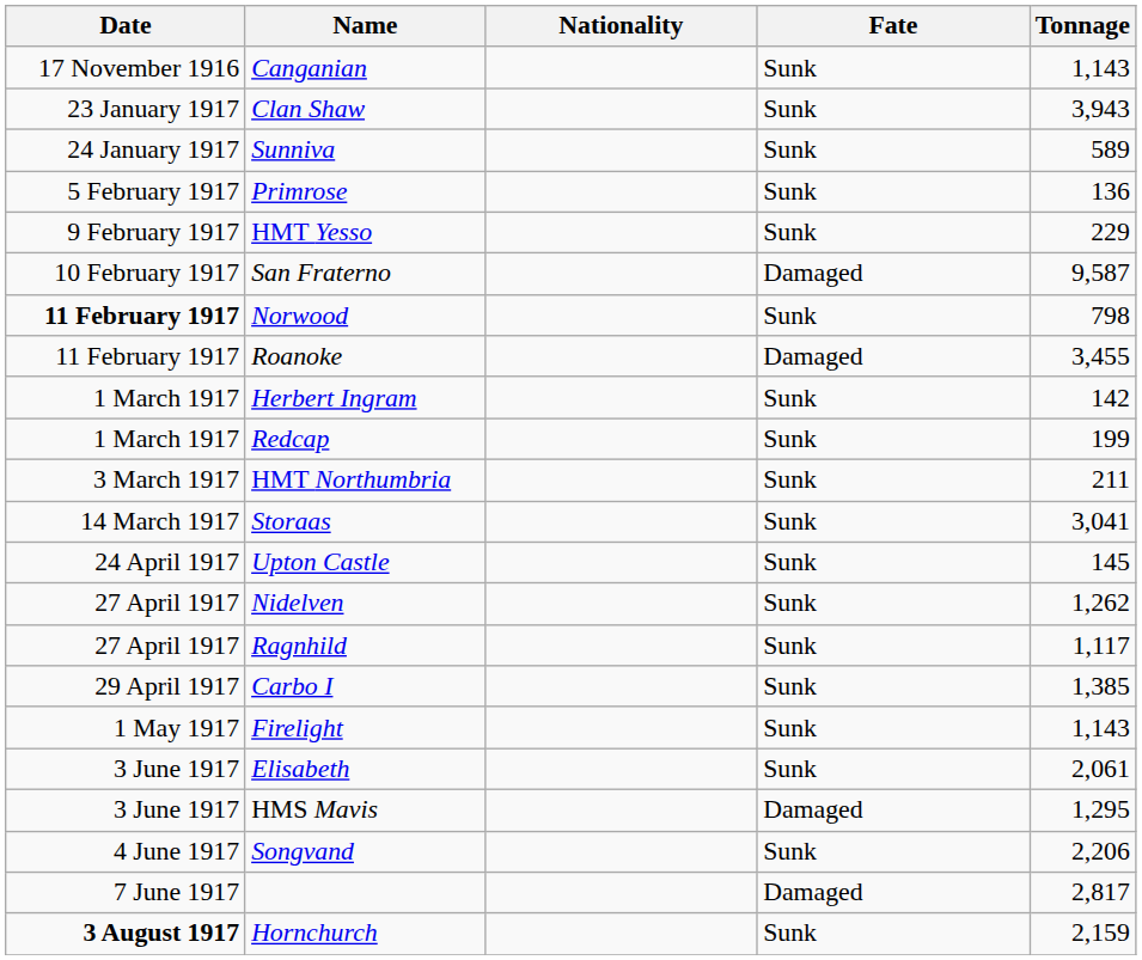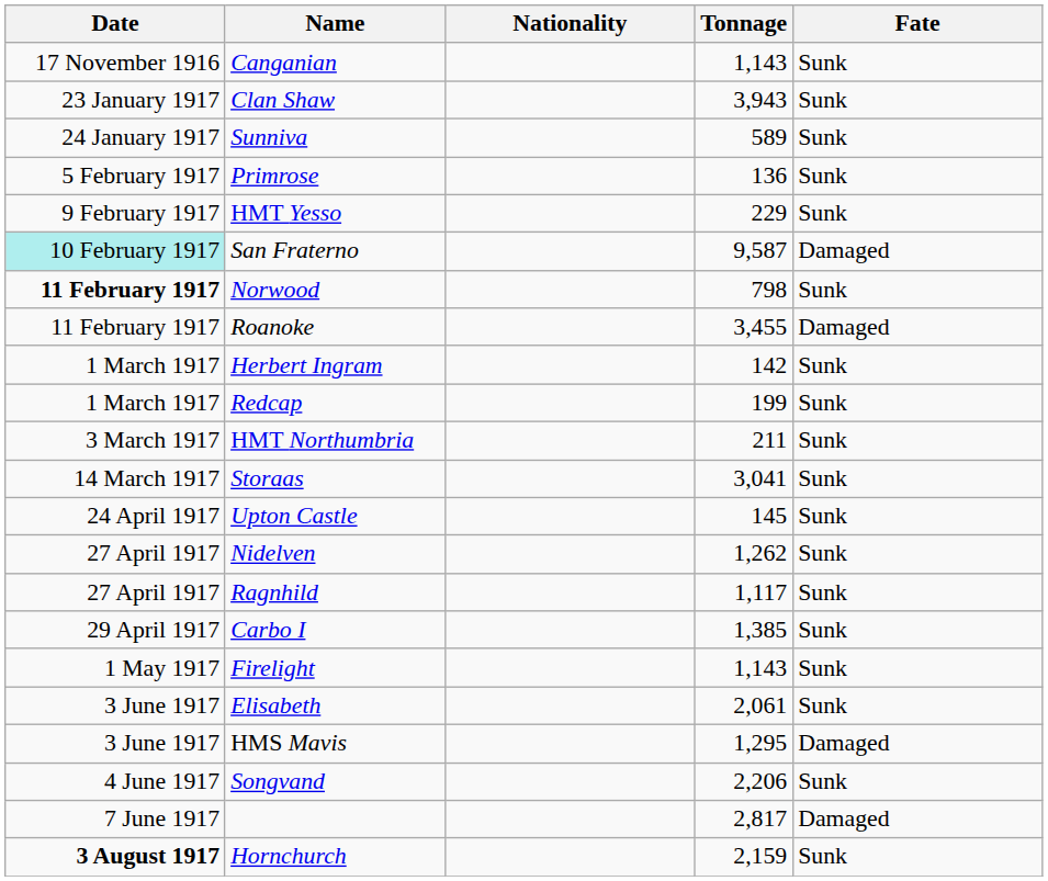columns swapped: Tonnage <-> Fate
San Fraterno | Date: no background -> paleturquoise background
